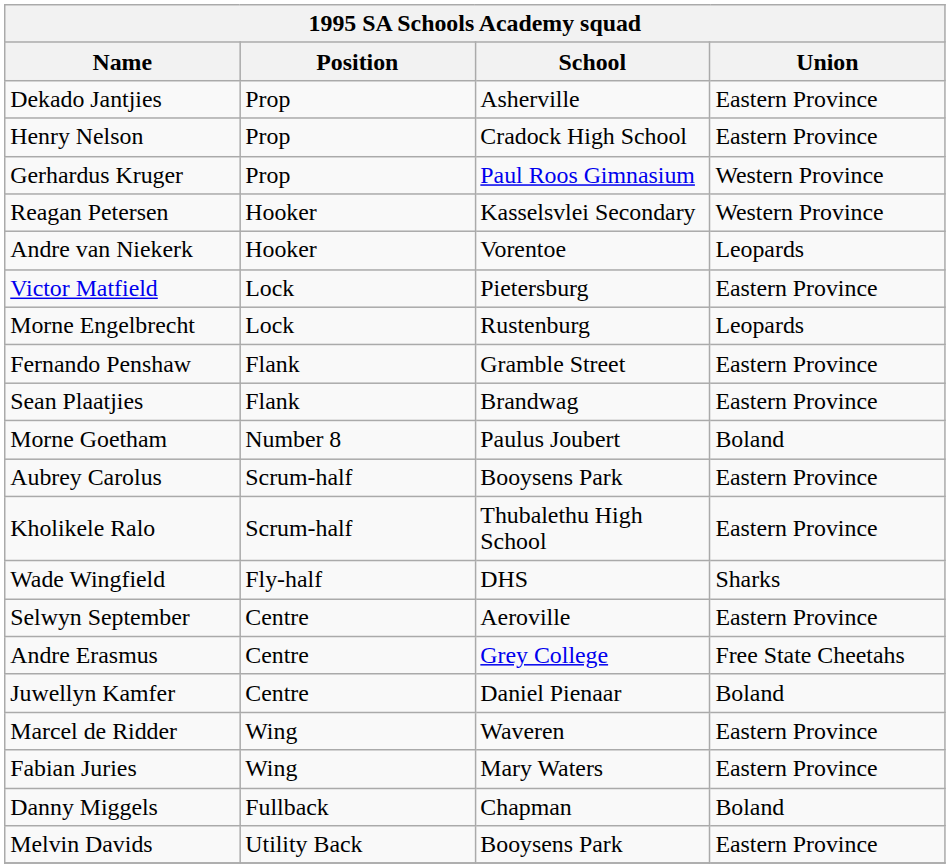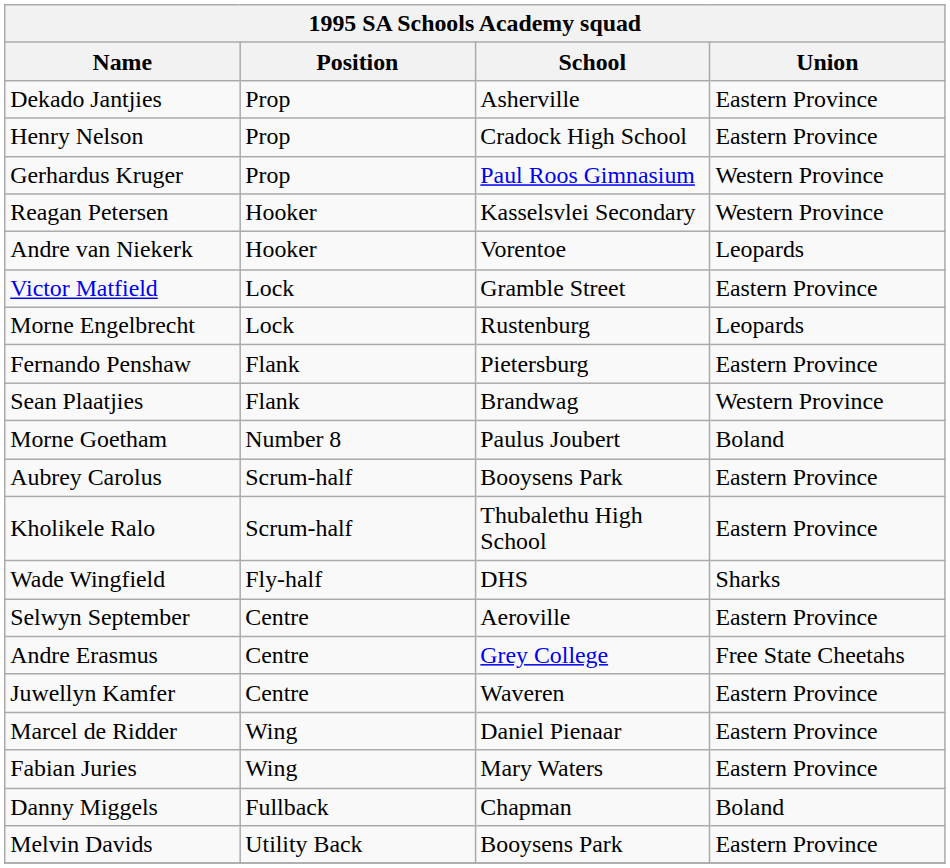Victor Matfield | School: Pietersburg -> Gramble Street
Fernando Penshaw | School: Gramble Street -> Pietersburg
Sean Plaatjies | Union: Eastern Province -> Western Province
Juwellyn Kamfer | School: Daniel Pienaar -> Waveren
Juwellyn Kamfer | Union: Boland -> Eastern Province
Marcel de Ridder | School: Waveren -> Daniel Pienaar
